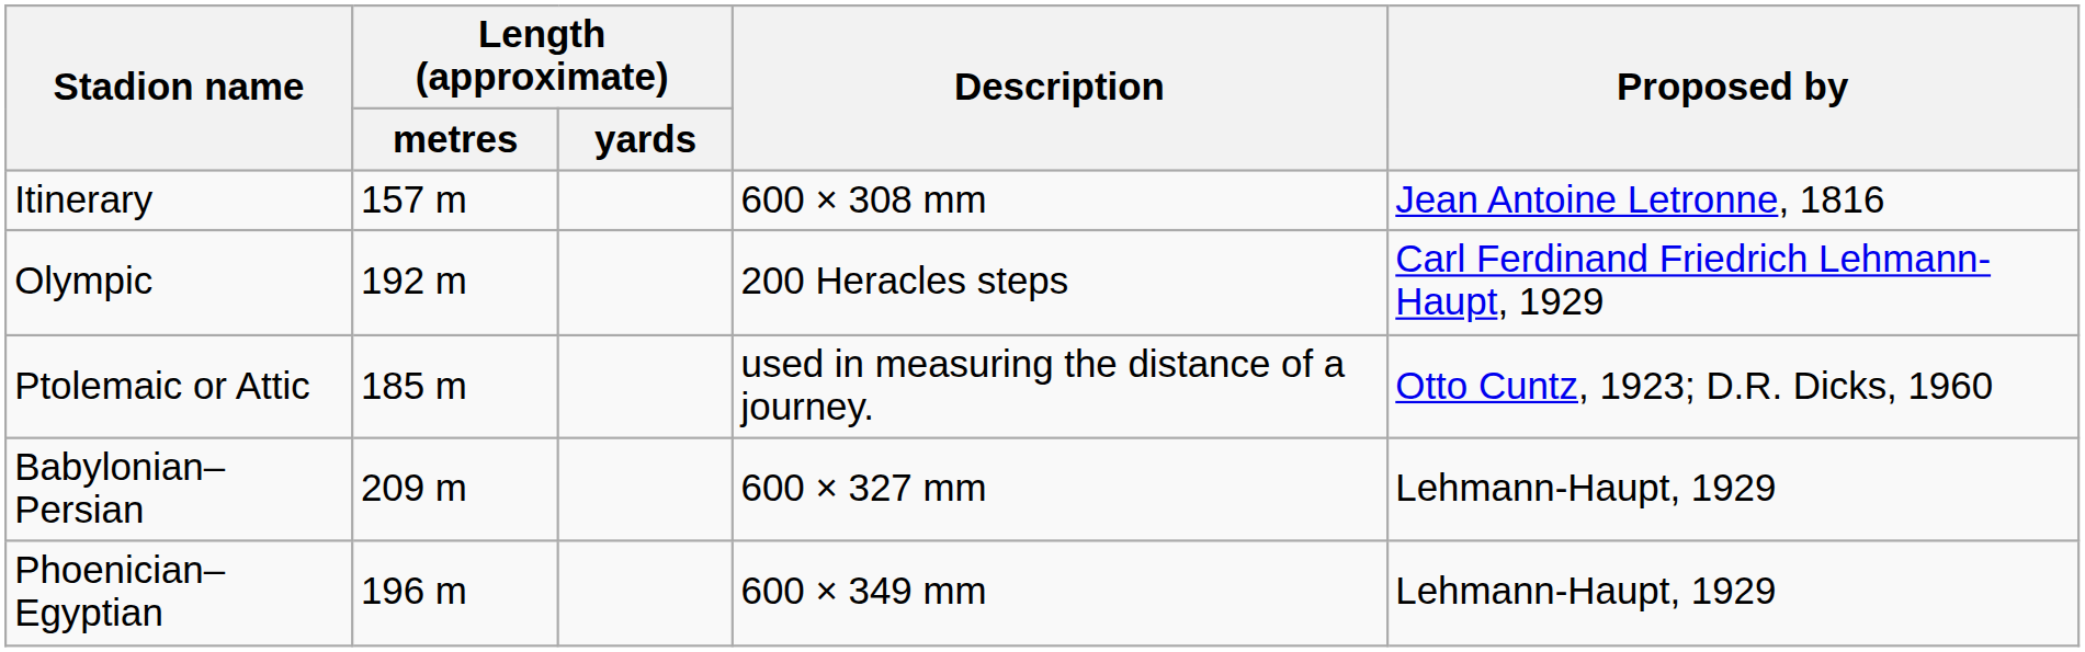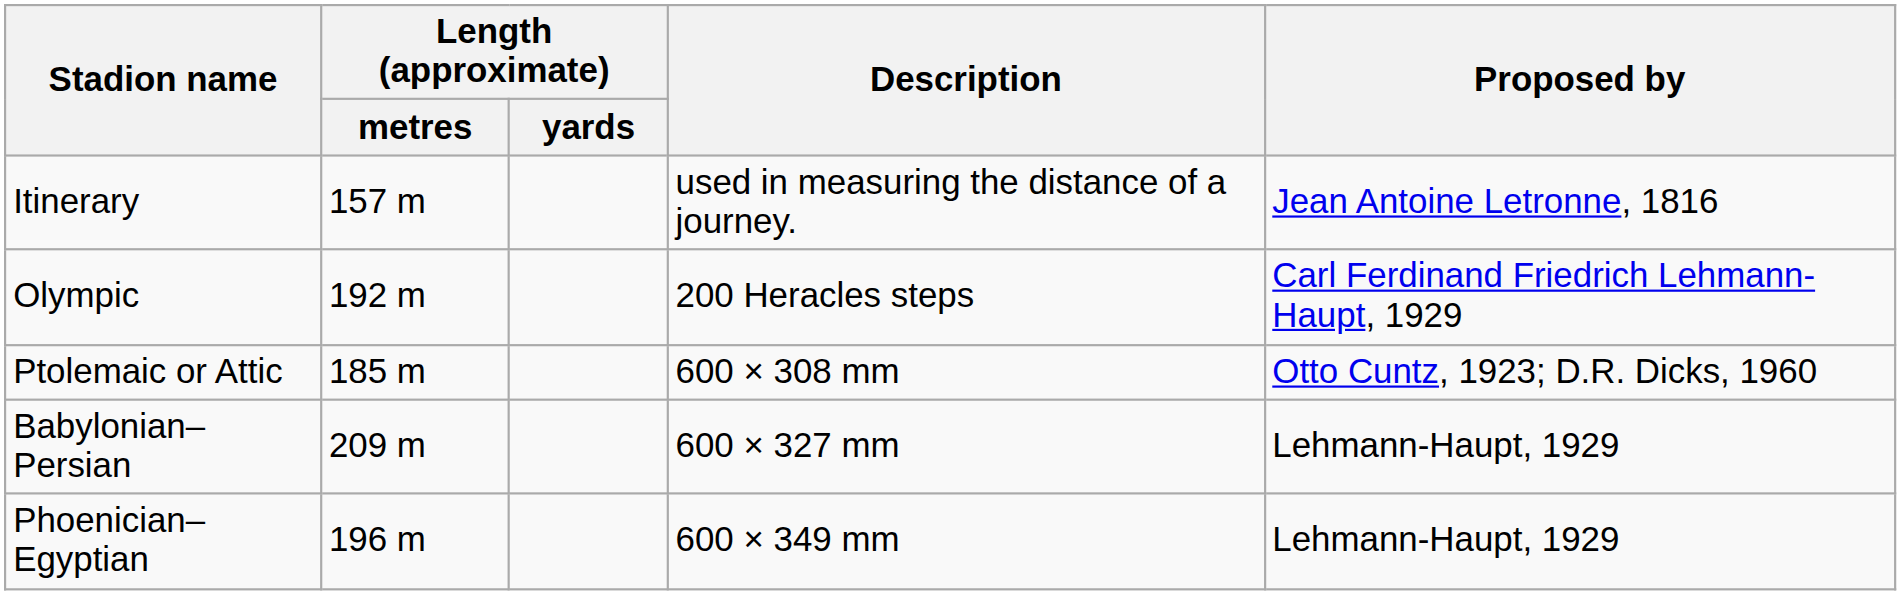Itinerary | Description: 600 × 308 mm -> used in measuring the distance of a journey.
Ptolemaic or Attic | Description: used in measuring the distance of a journey. -> 600 × 308 mm
